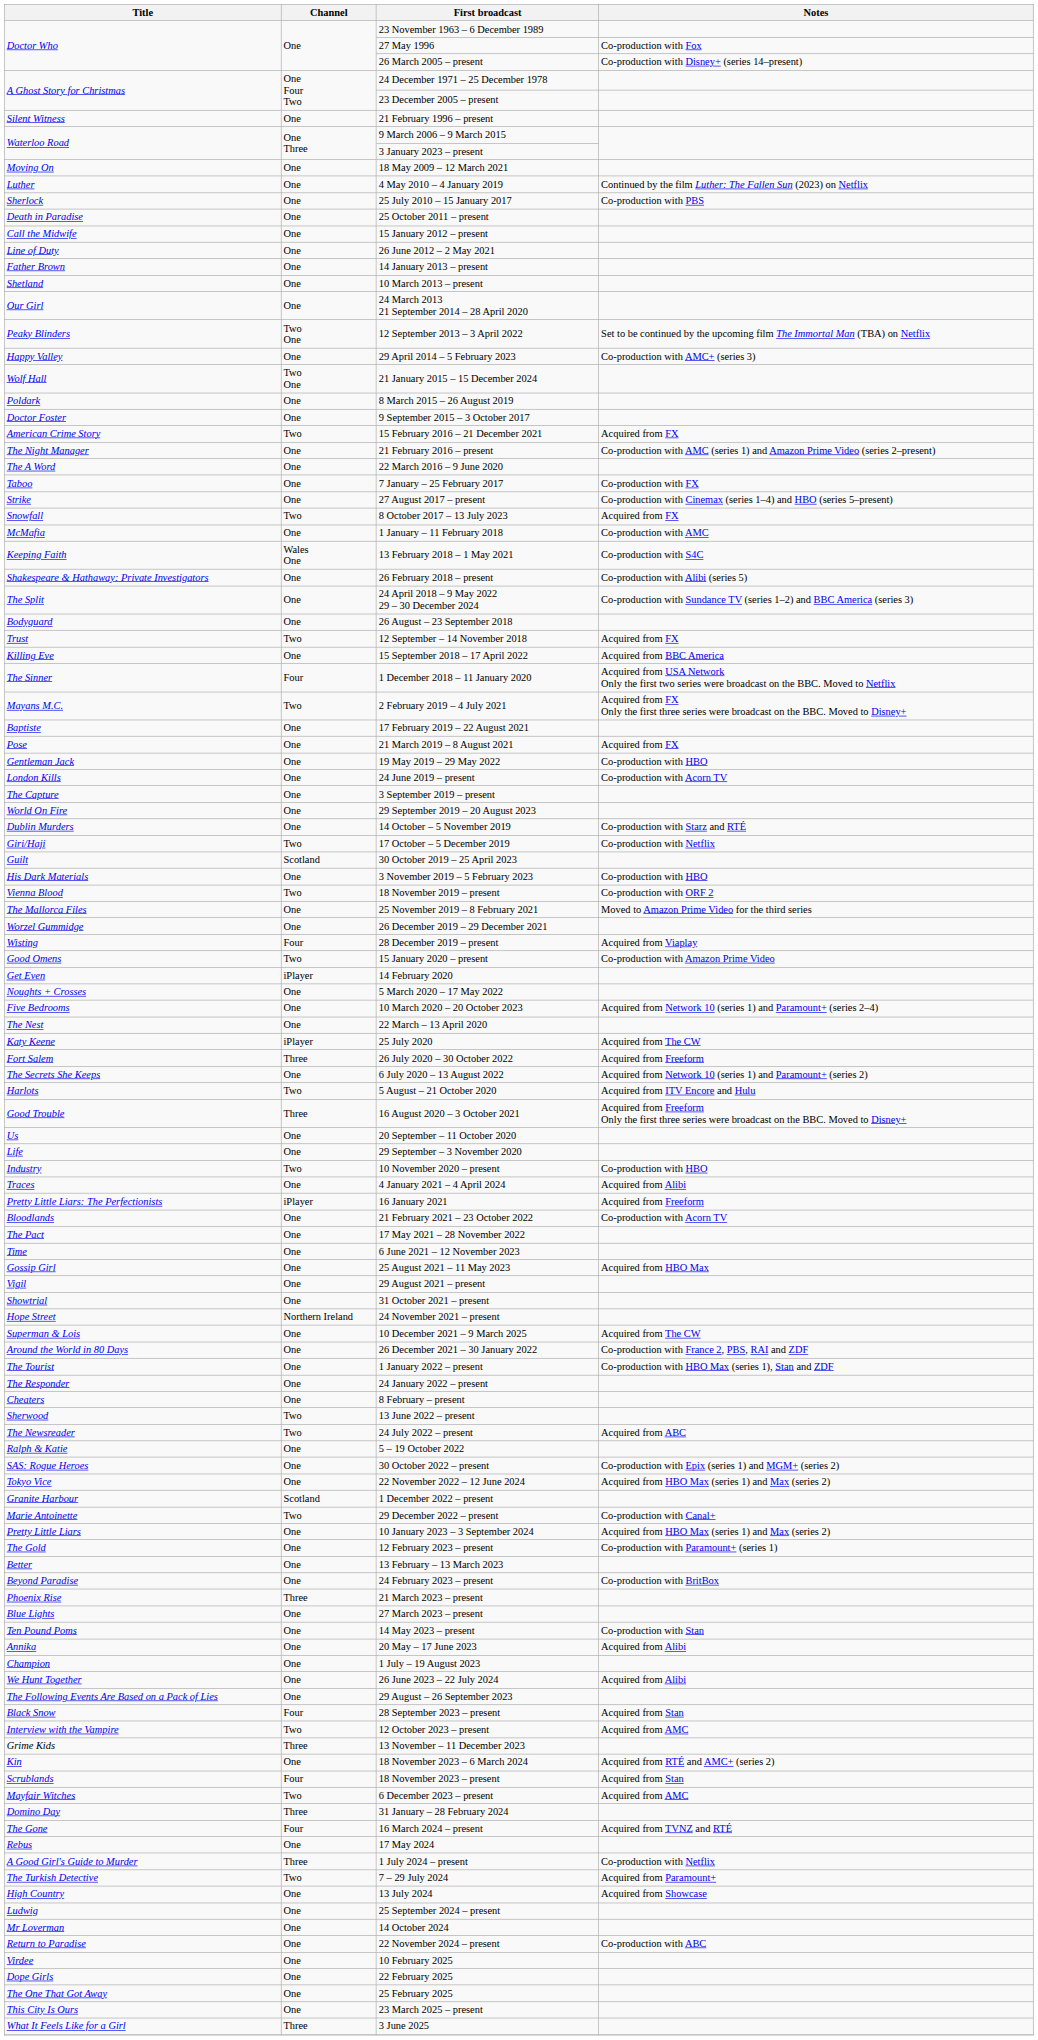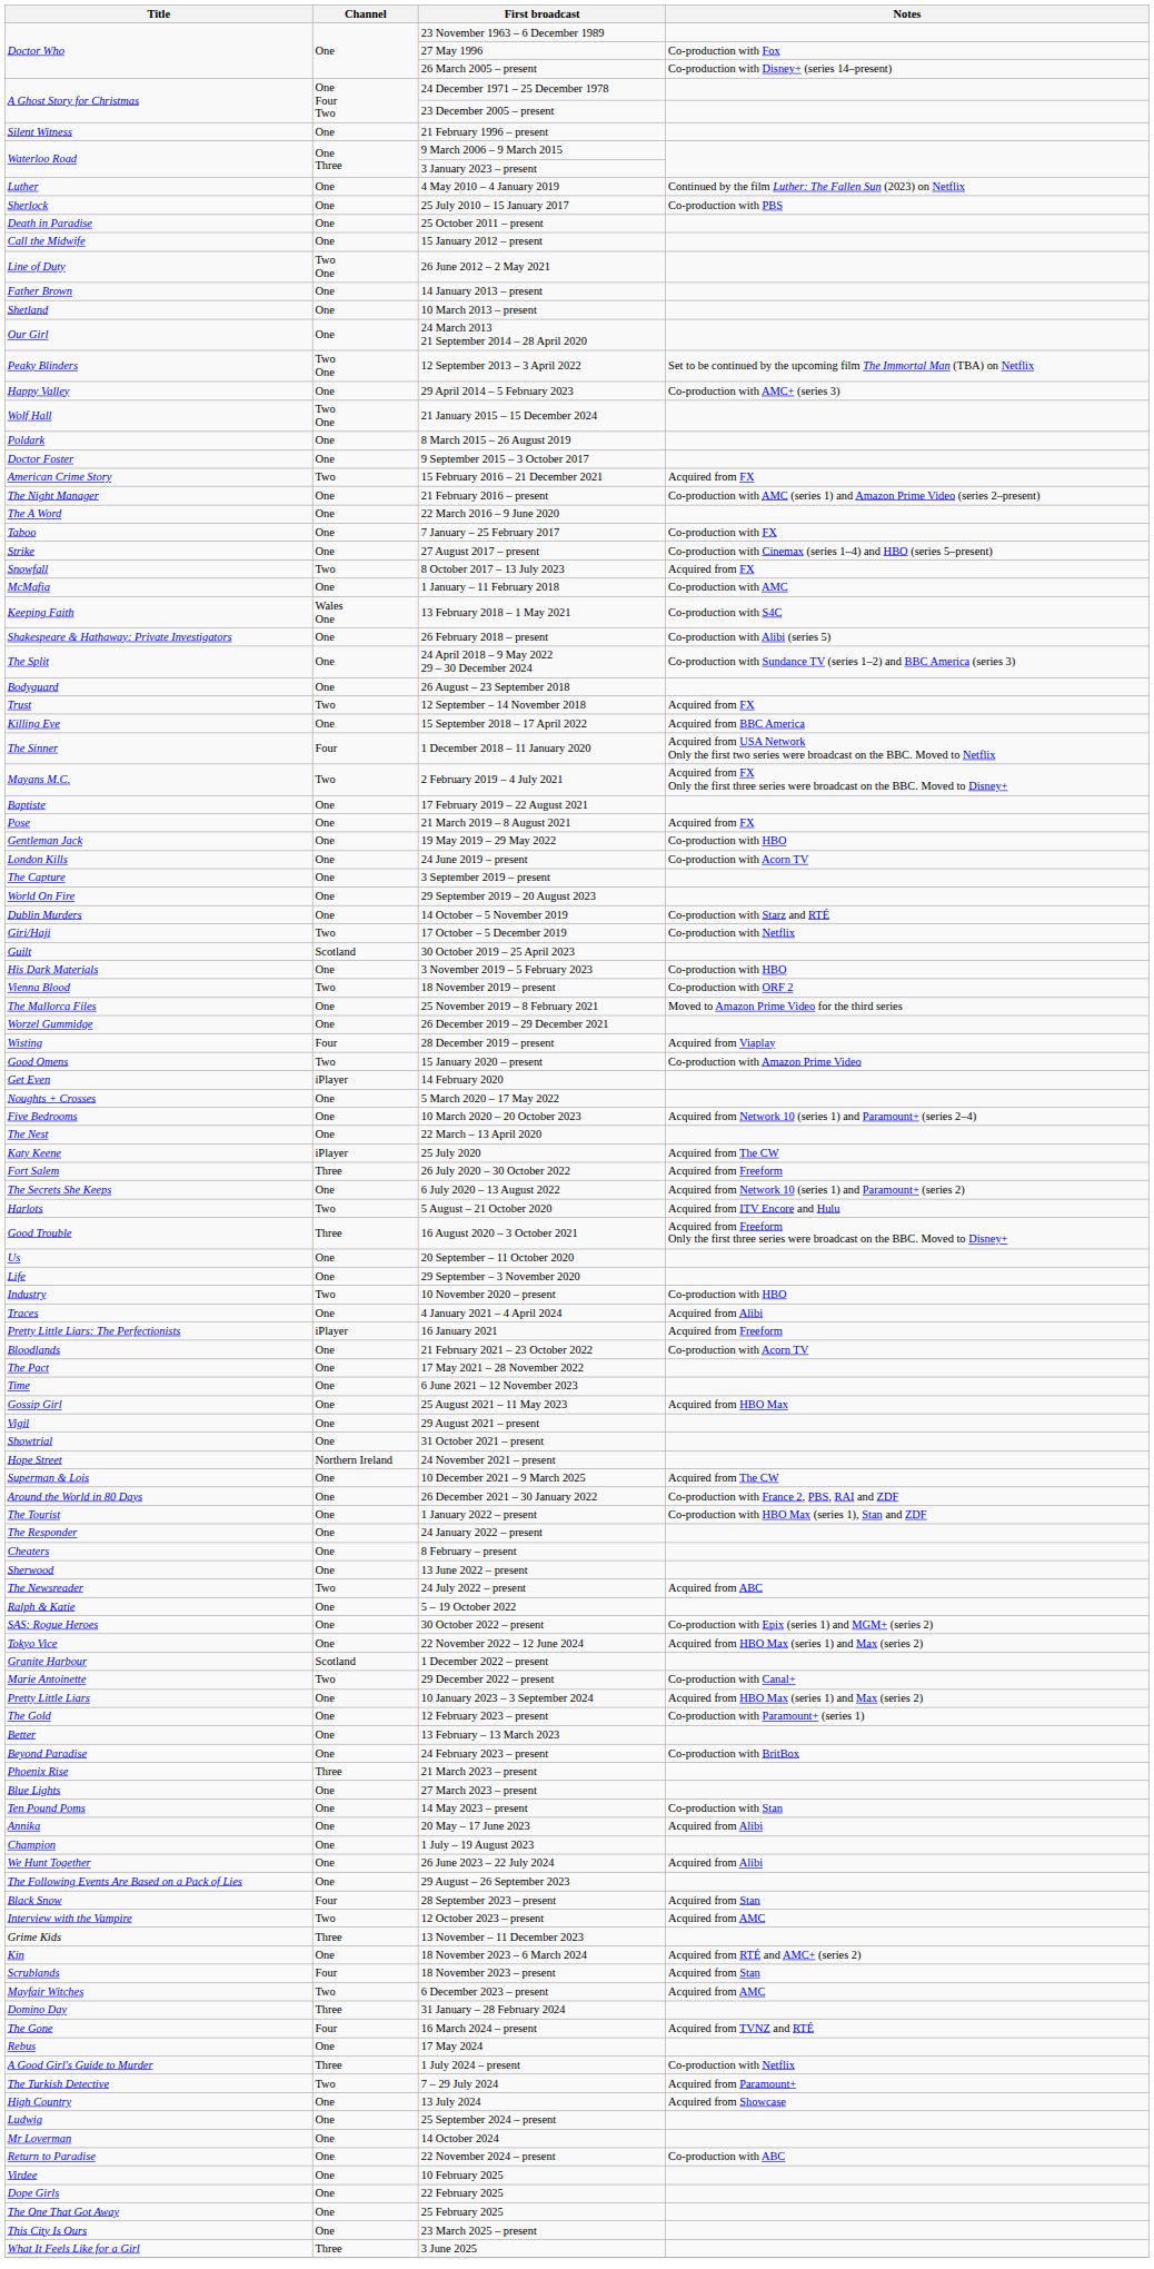- row: Moving On | One | 18 May 2009 – 12 March 2021
26 June 2012 – 2 May 2021 | Channel: One -> Two One
13 June 2022 – present | Channel: Two -> One
